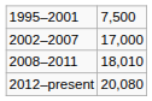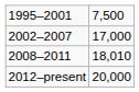2012–present | column 2: 20,080 -> 20,000
